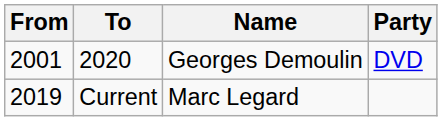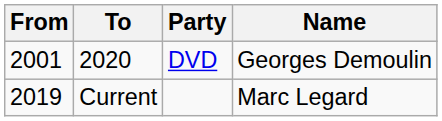columns swapped: Name <-> Party
